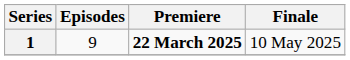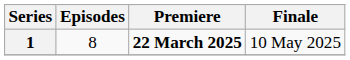1 | Episodes: 9 -> 8
